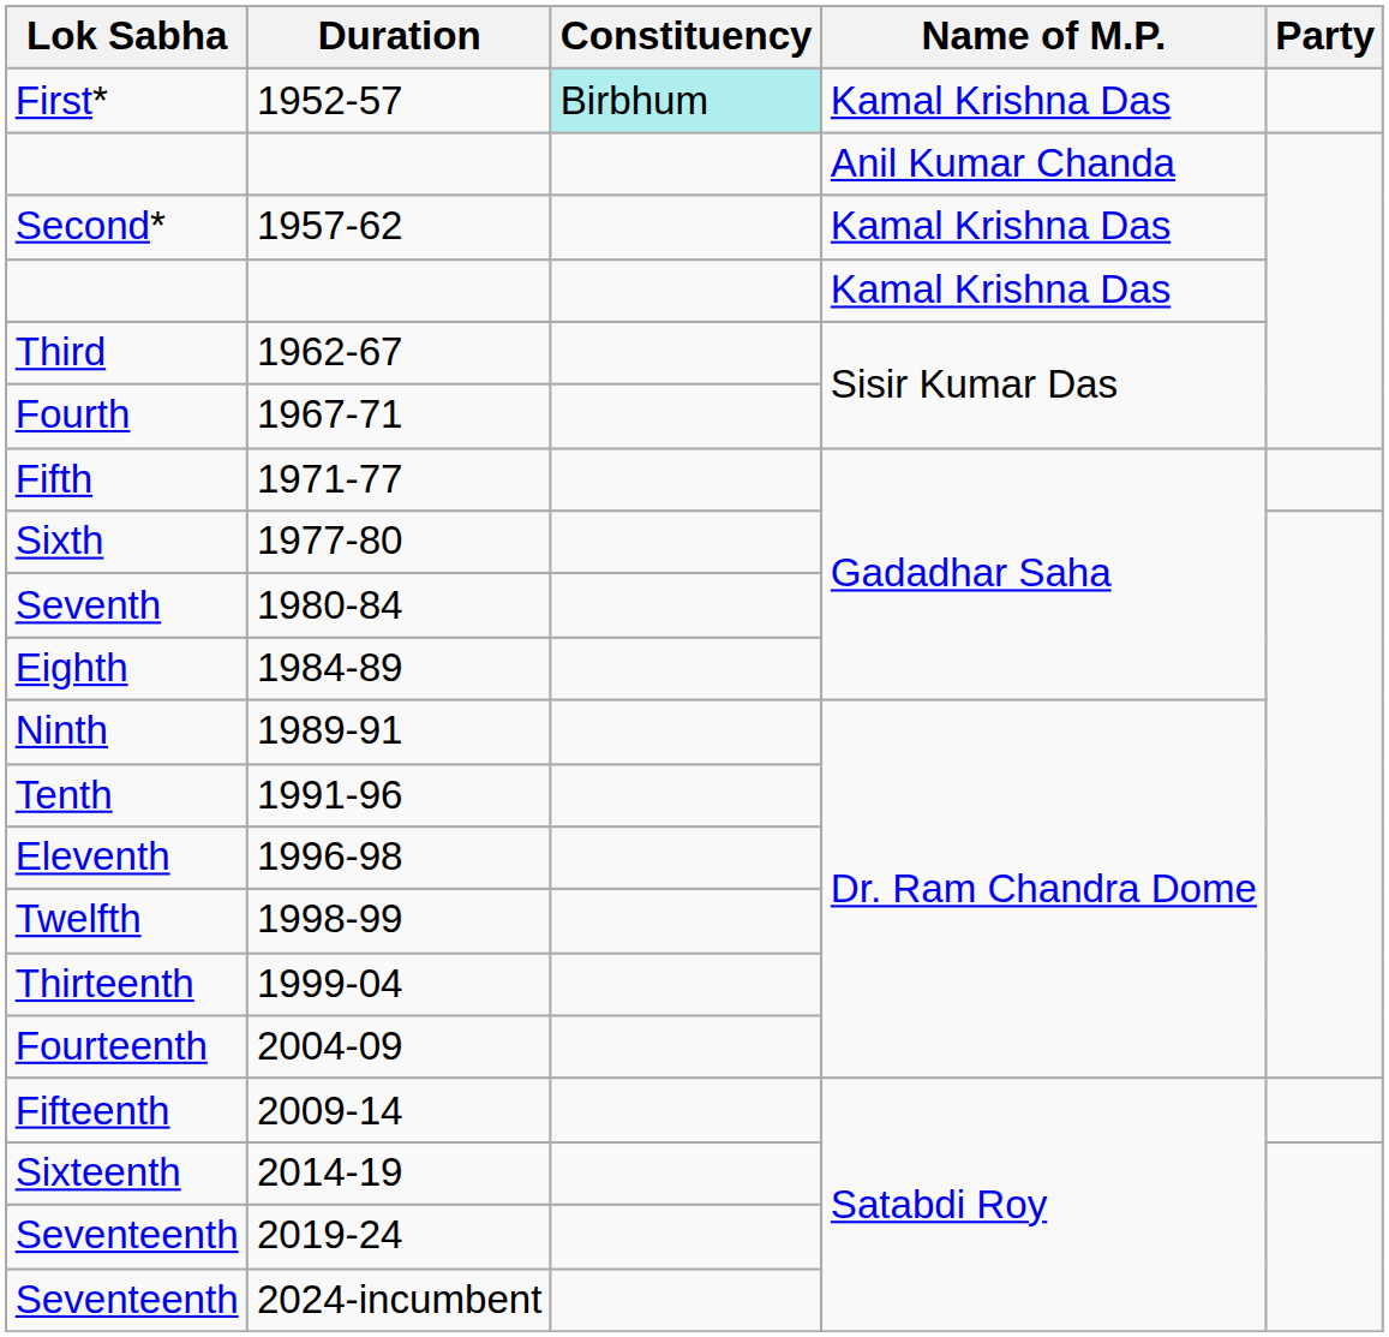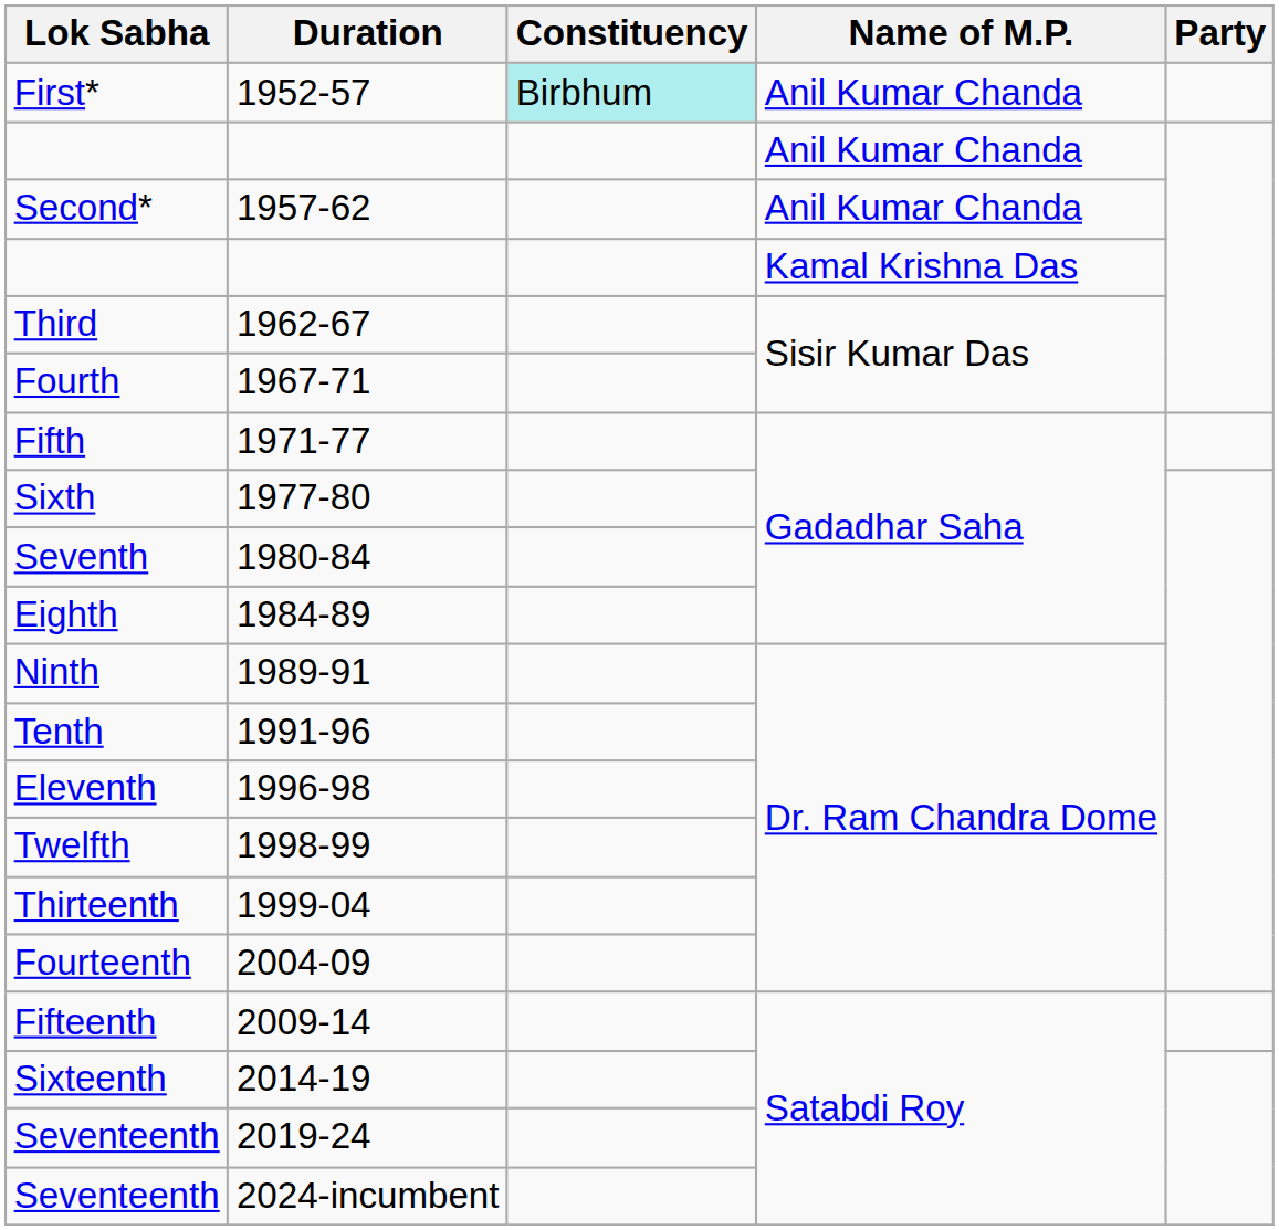First* | Name of M.P.: Kamal Krishna Das -> Anil Kumar Chanda
Second* | Name of M.P.: Kamal Krishna Das -> Anil Kumar Chanda
